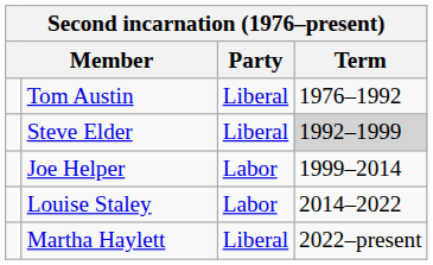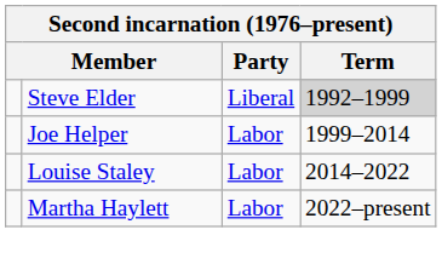- row: Tom Austin | Liberal | 1976–1992
Martha Haylett | Party: Liberal -> Labor
